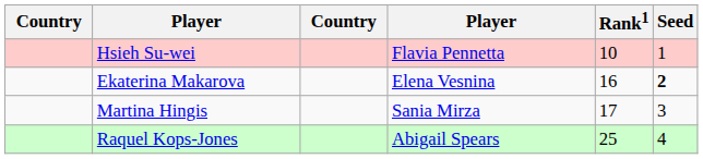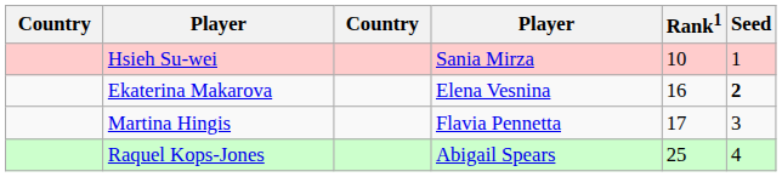Hsieh Su-wei | column 4: Flavia Pennetta -> Sania Mirza
Martina Hingis | column 4: Sania Mirza -> Flavia Pennetta
